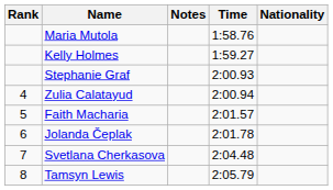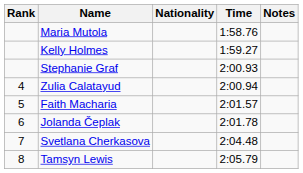columns swapped: Nationality <-> Notes
